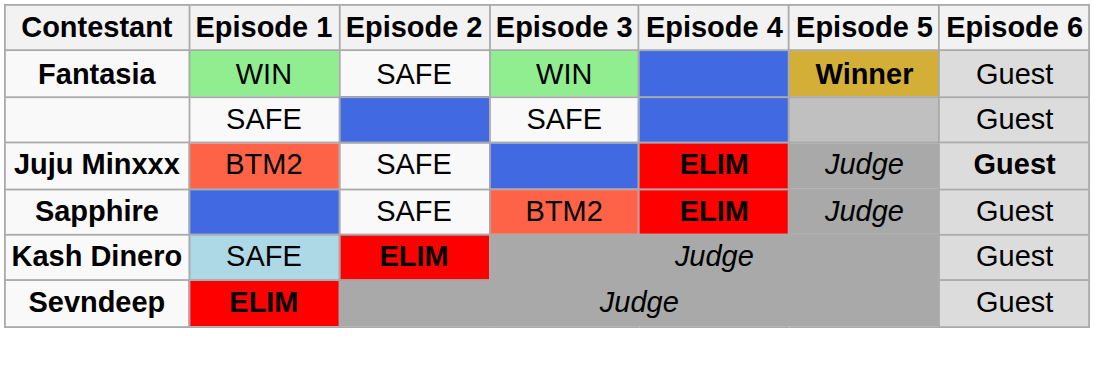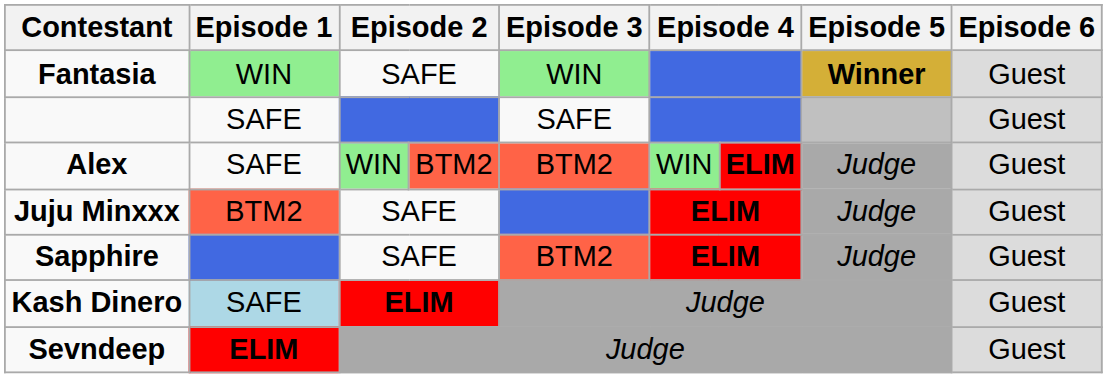+ row: Alex | SAFE | WIN | BTM2 | BTM2 | WIN | ELIM | Judge | Guest
Juju Minxxx | Episode 6: bold -> normal
